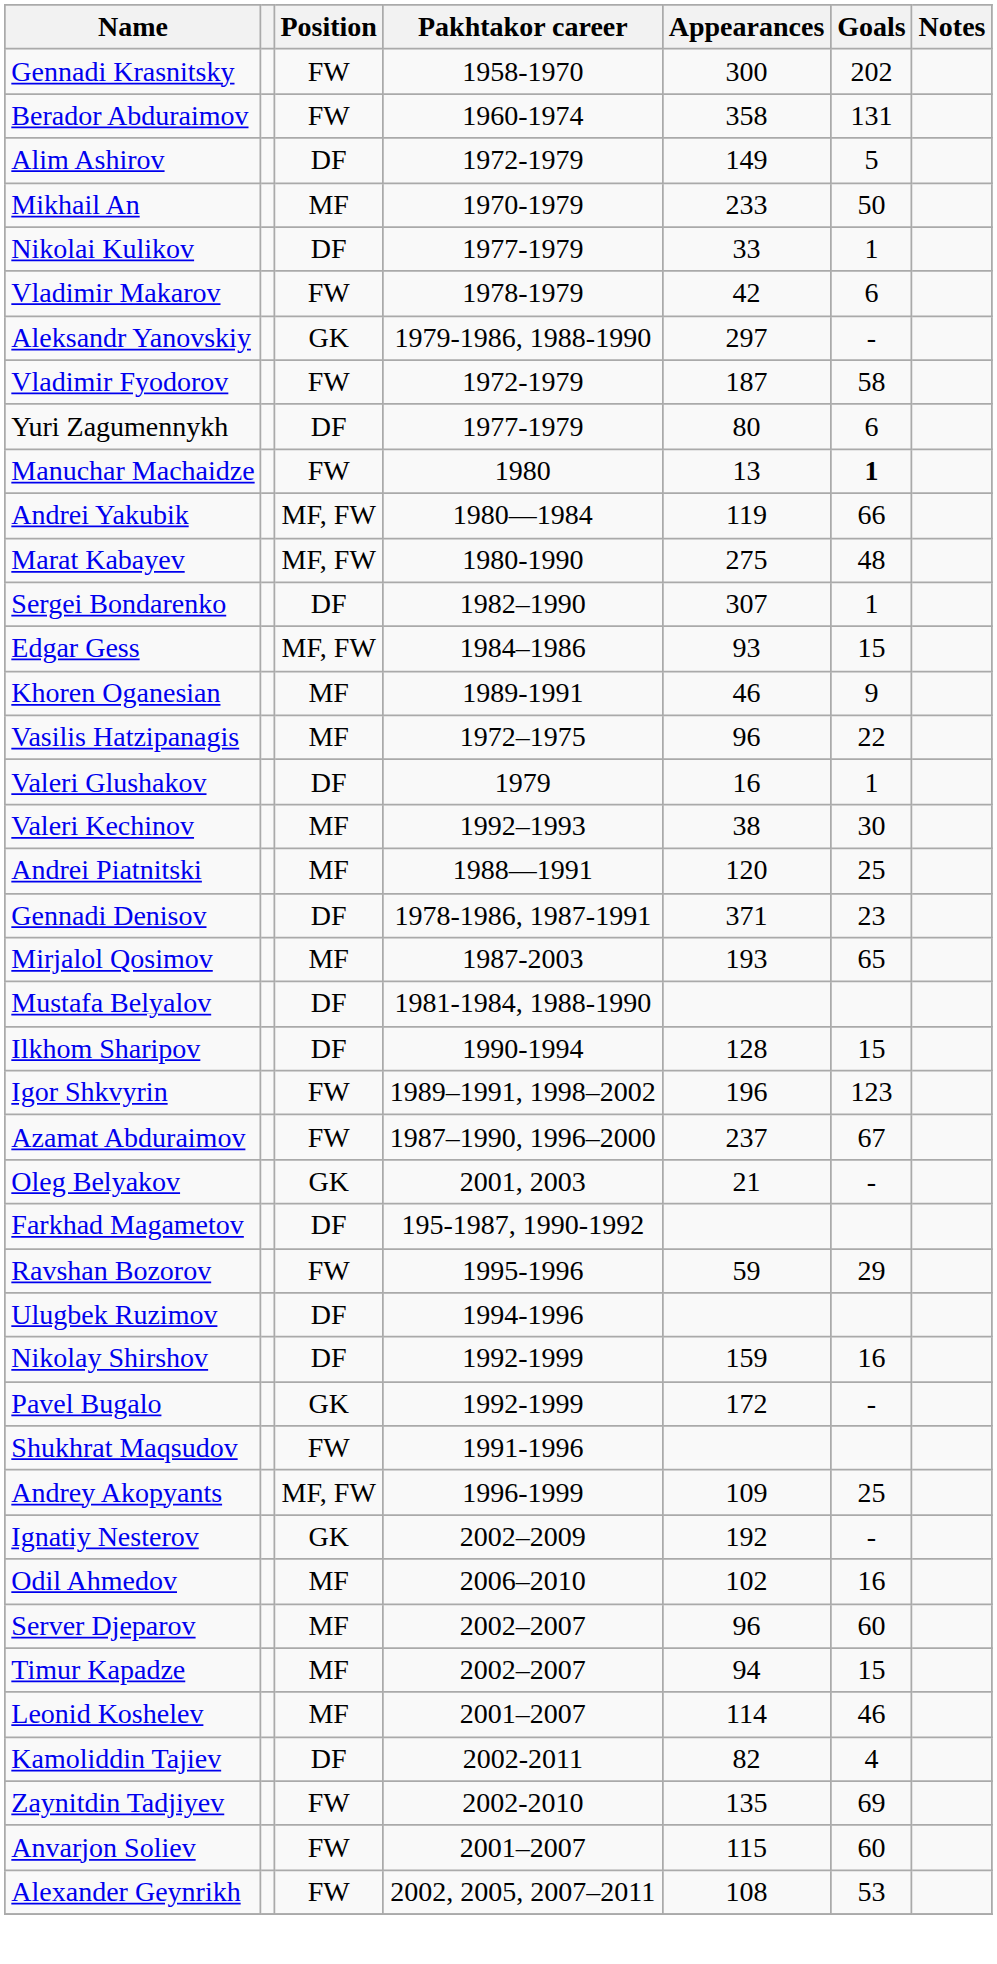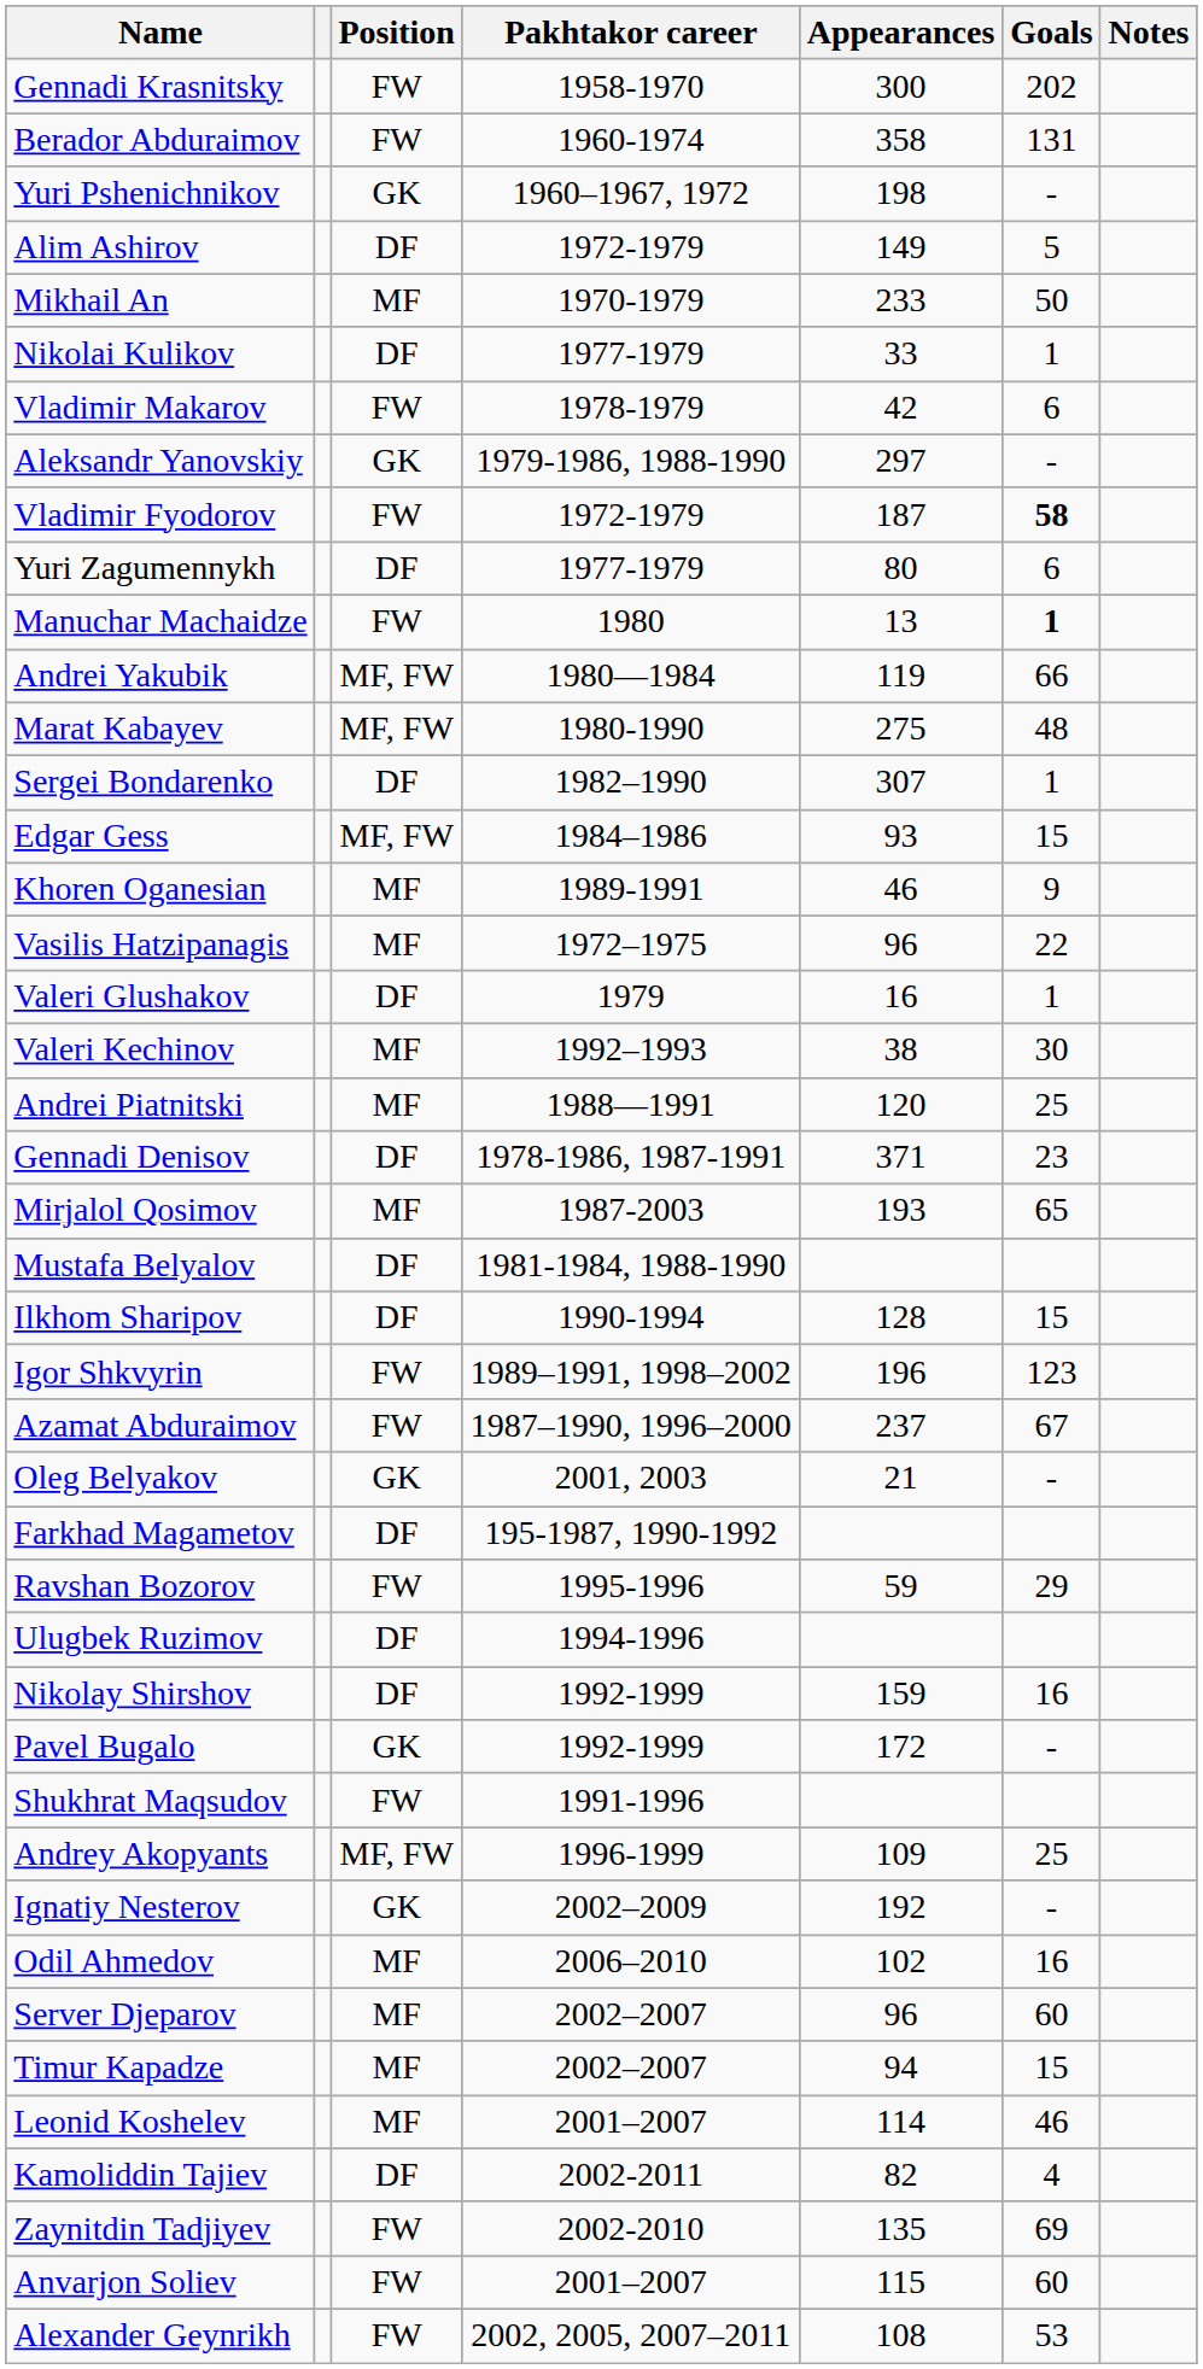+ row: Yuri Pshenichnikov | GK | 1960–1967, 1972 | 198 | -
Vladimir Fyodorov | Goals: normal -> bold
